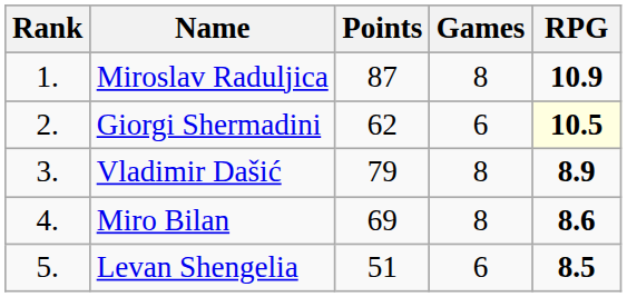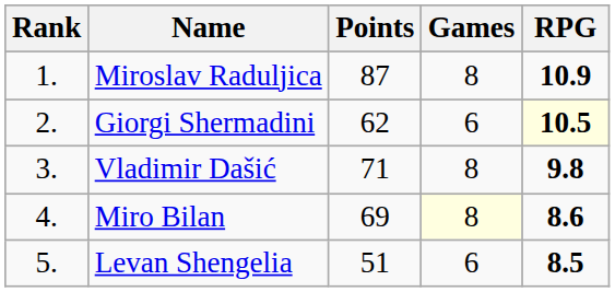Vladimir Dašić | Points: 79 -> 71
Vladimir Dašić | RPG: 8.9 -> 9.8
Miro Bilan | Games: no background -> lightyellow background
